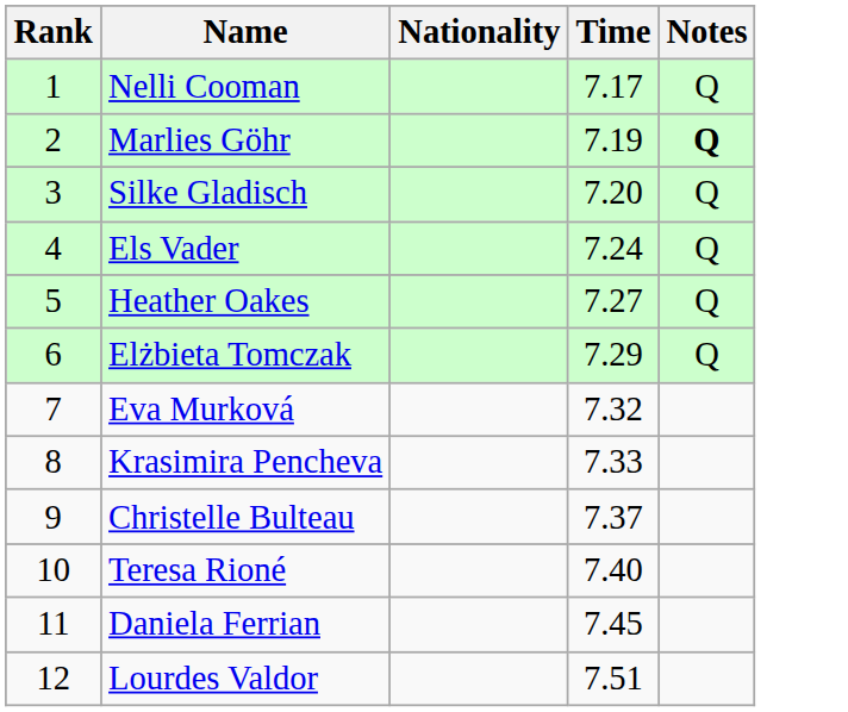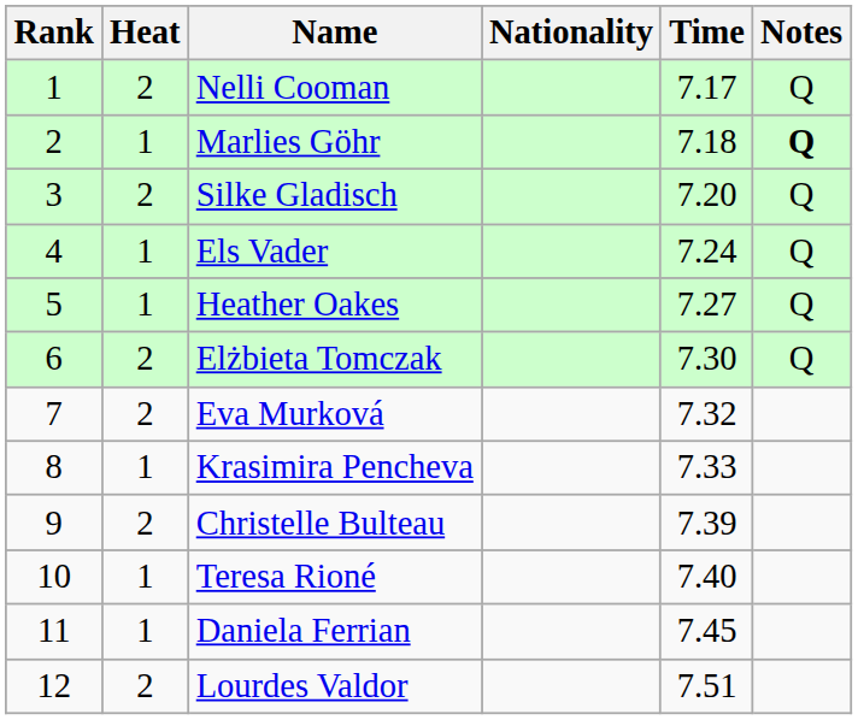+ column: Heat | 2 | 1 | 2 | 1 | 1 | 2 | 2 | 1 | 2 | 1 | 1 | 2
Marlies Göhr | Time: 7.19 -> 7.18
Elżbieta Tomczak | Time: 7.29 -> 7.30
Christelle Bulteau | Time: 7.37 -> 7.39
